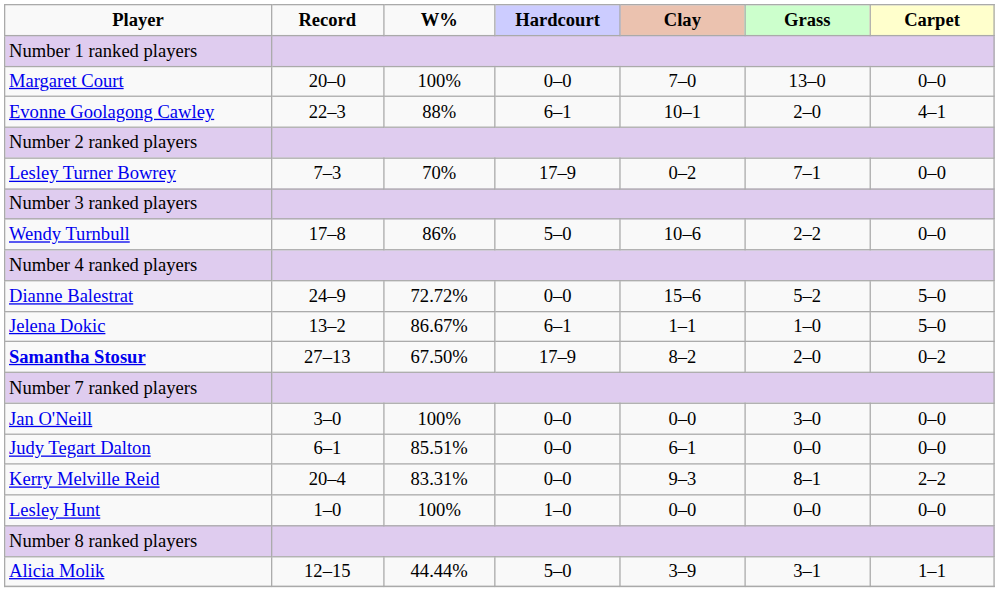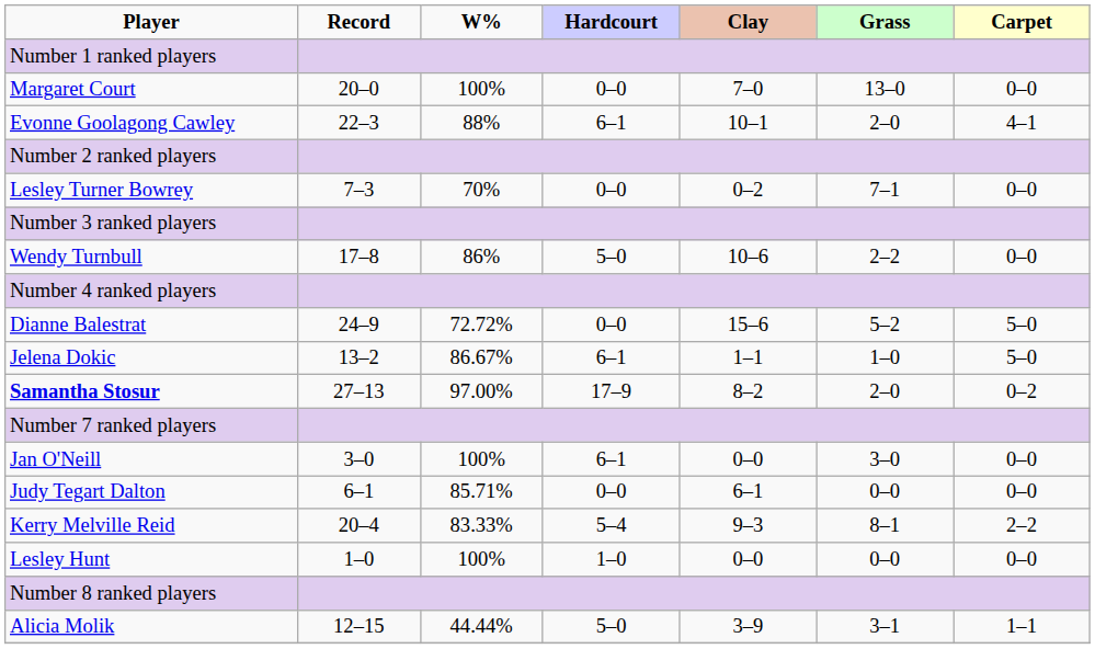Lesley Turner Bowrey | Hardcourt: 17–9 -> 0–0
Samantha Stosur | W%: 67.50% -> 97.00%
Jan O'Neill | Hardcourt: 0–0 -> 6–1
Judy Tegart Dalton | W%: 85.51% -> 85.71%
Kerry Melville Reid | W%: 83.31% -> 83.33%
Kerry Melville Reid | Hardcourt: 0–0 -> 5–4
